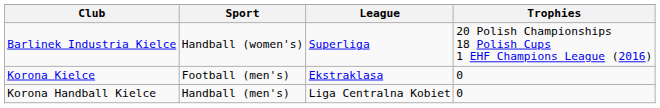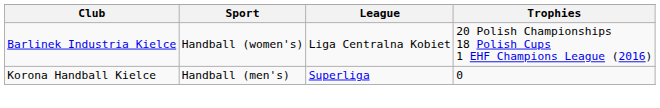Barlinek Industria Kielce | League: Superliga -> Liga Centralna Kobiet
- row: Korona Kielce | Football (men's) | Ekstraklasa | 0
Korona Handball Kielce | League: Liga Centralna Kobiet -> Superliga
